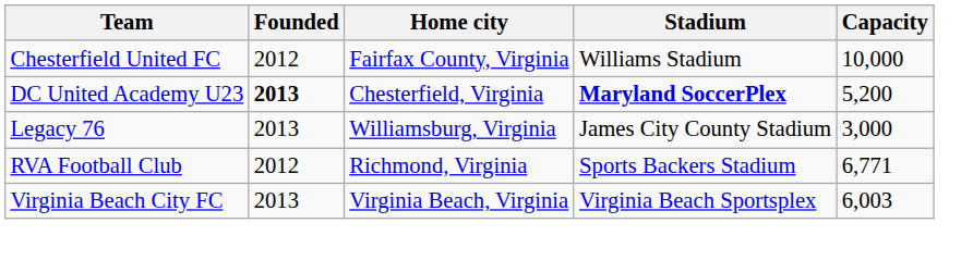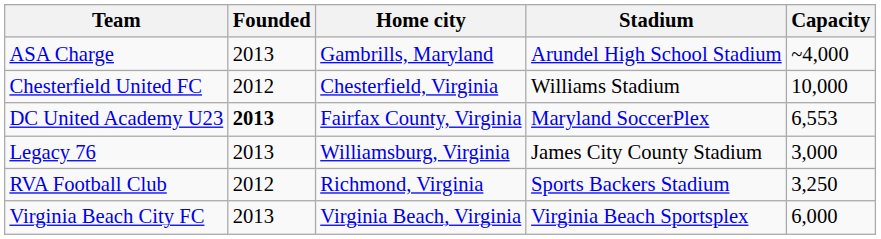+ row: ASA Charge | 2013 | Gambrills, Maryland | Arundel High School Stadium | ~4,000
Chesterfield United FC | Home city: Fairfax County, Virginia -> Chesterfield, Virginia
DC United Academy U23 | Home city: Chesterfield, Virginia -> Fairfax County, Virginia
DC United Academy U23 | Stadium: bold -> normal
DC United Academy U23 | Capacity: 5,200 -> 6,553
RVA Football Club | Capacity: 6,771 -> 3,250
Virginia Beach City FC | Capacity: 6,003 -> 6,000
